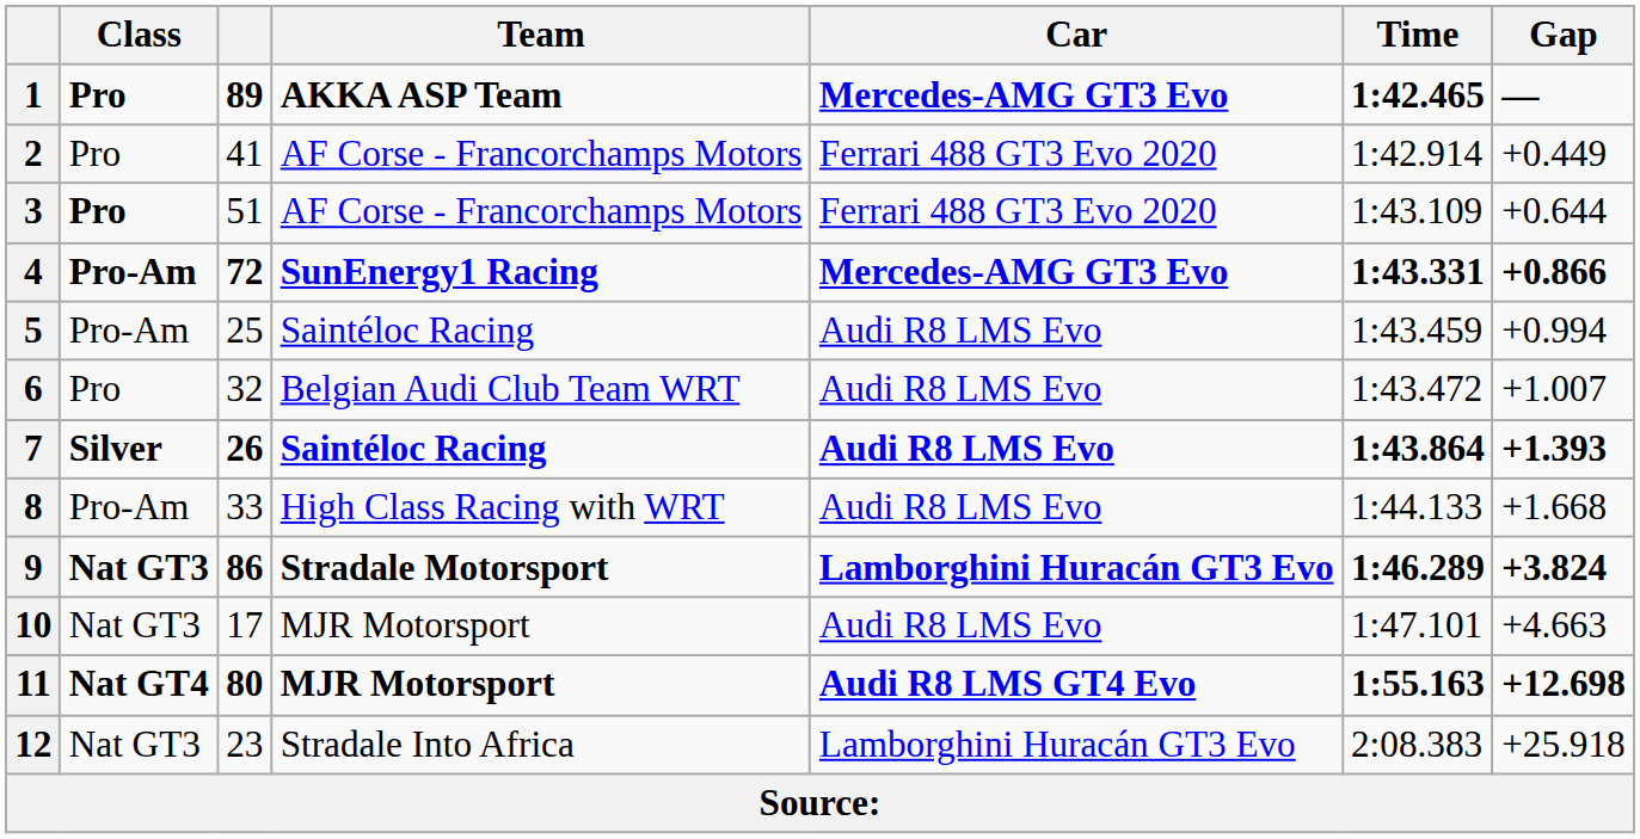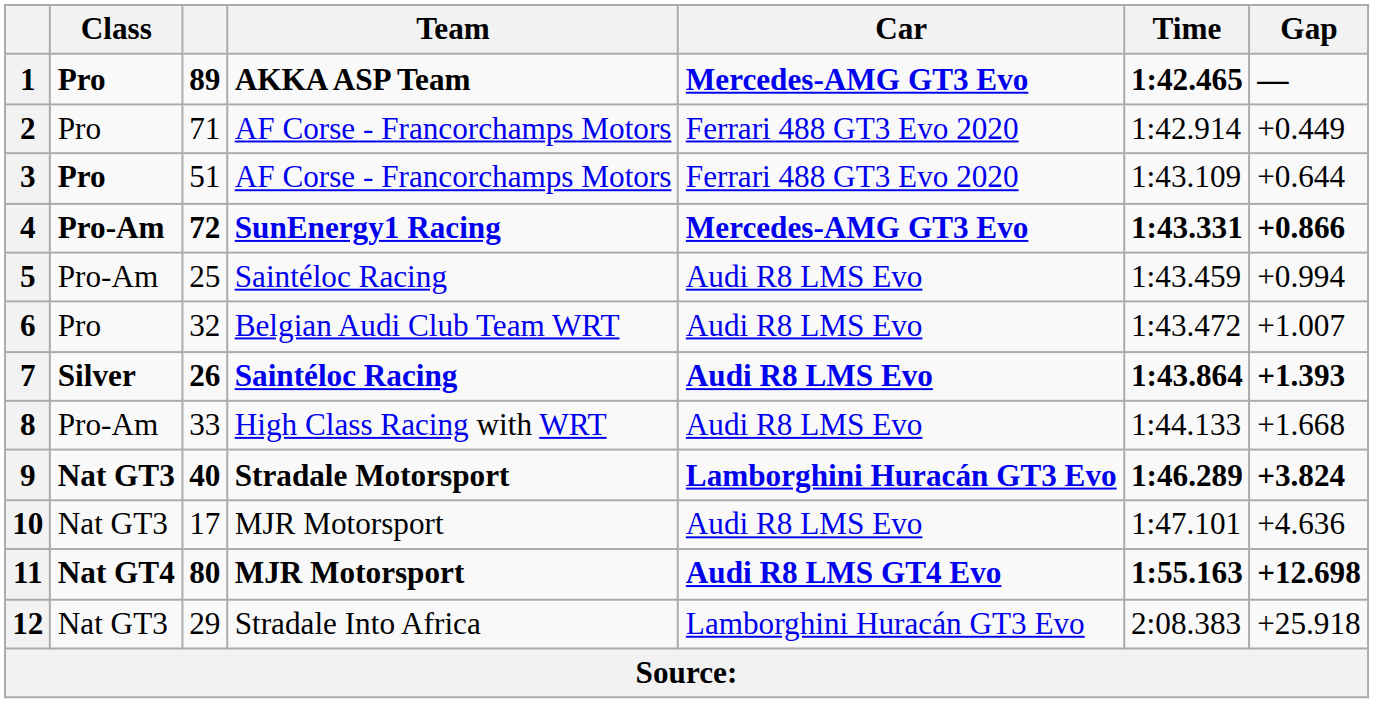2 | column 3: 41 -> 71
9 | column 3: 86 -> 40
10 | Gap: +4.663 -> +4.636
12 | column 3: 23 -> 29
